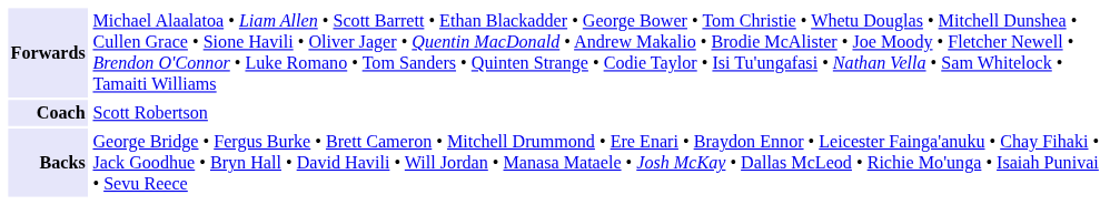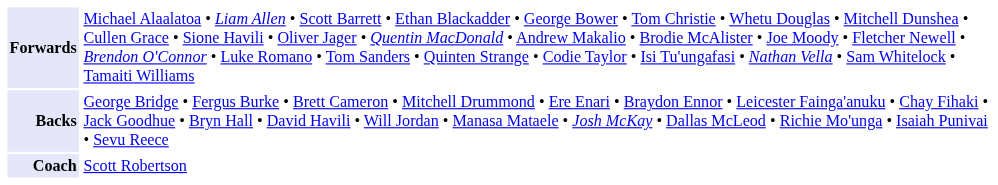rows swapped: Backs <-> Coach
